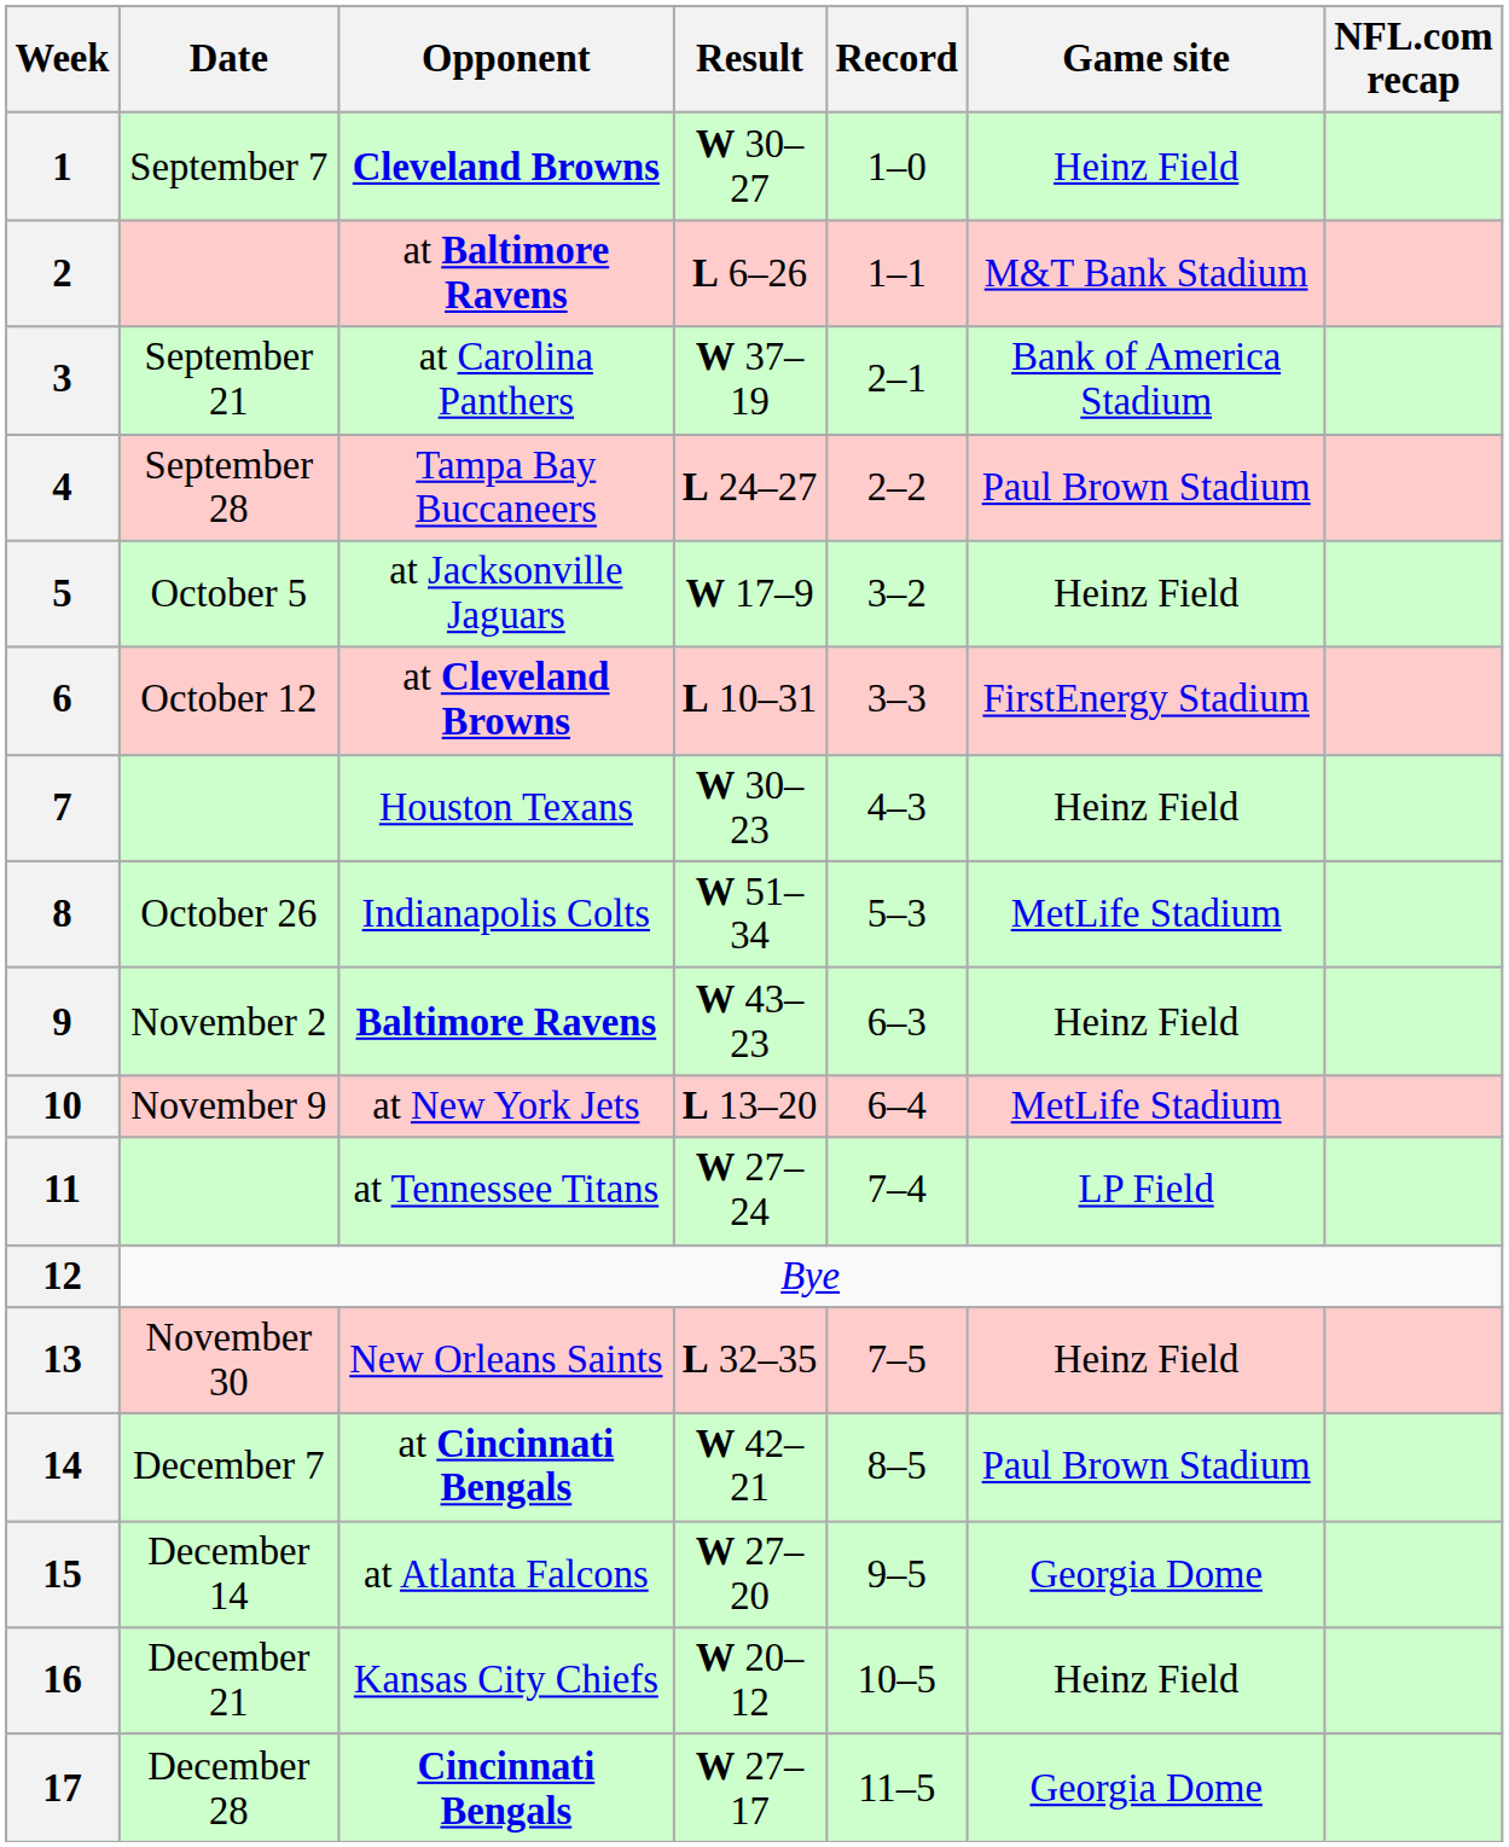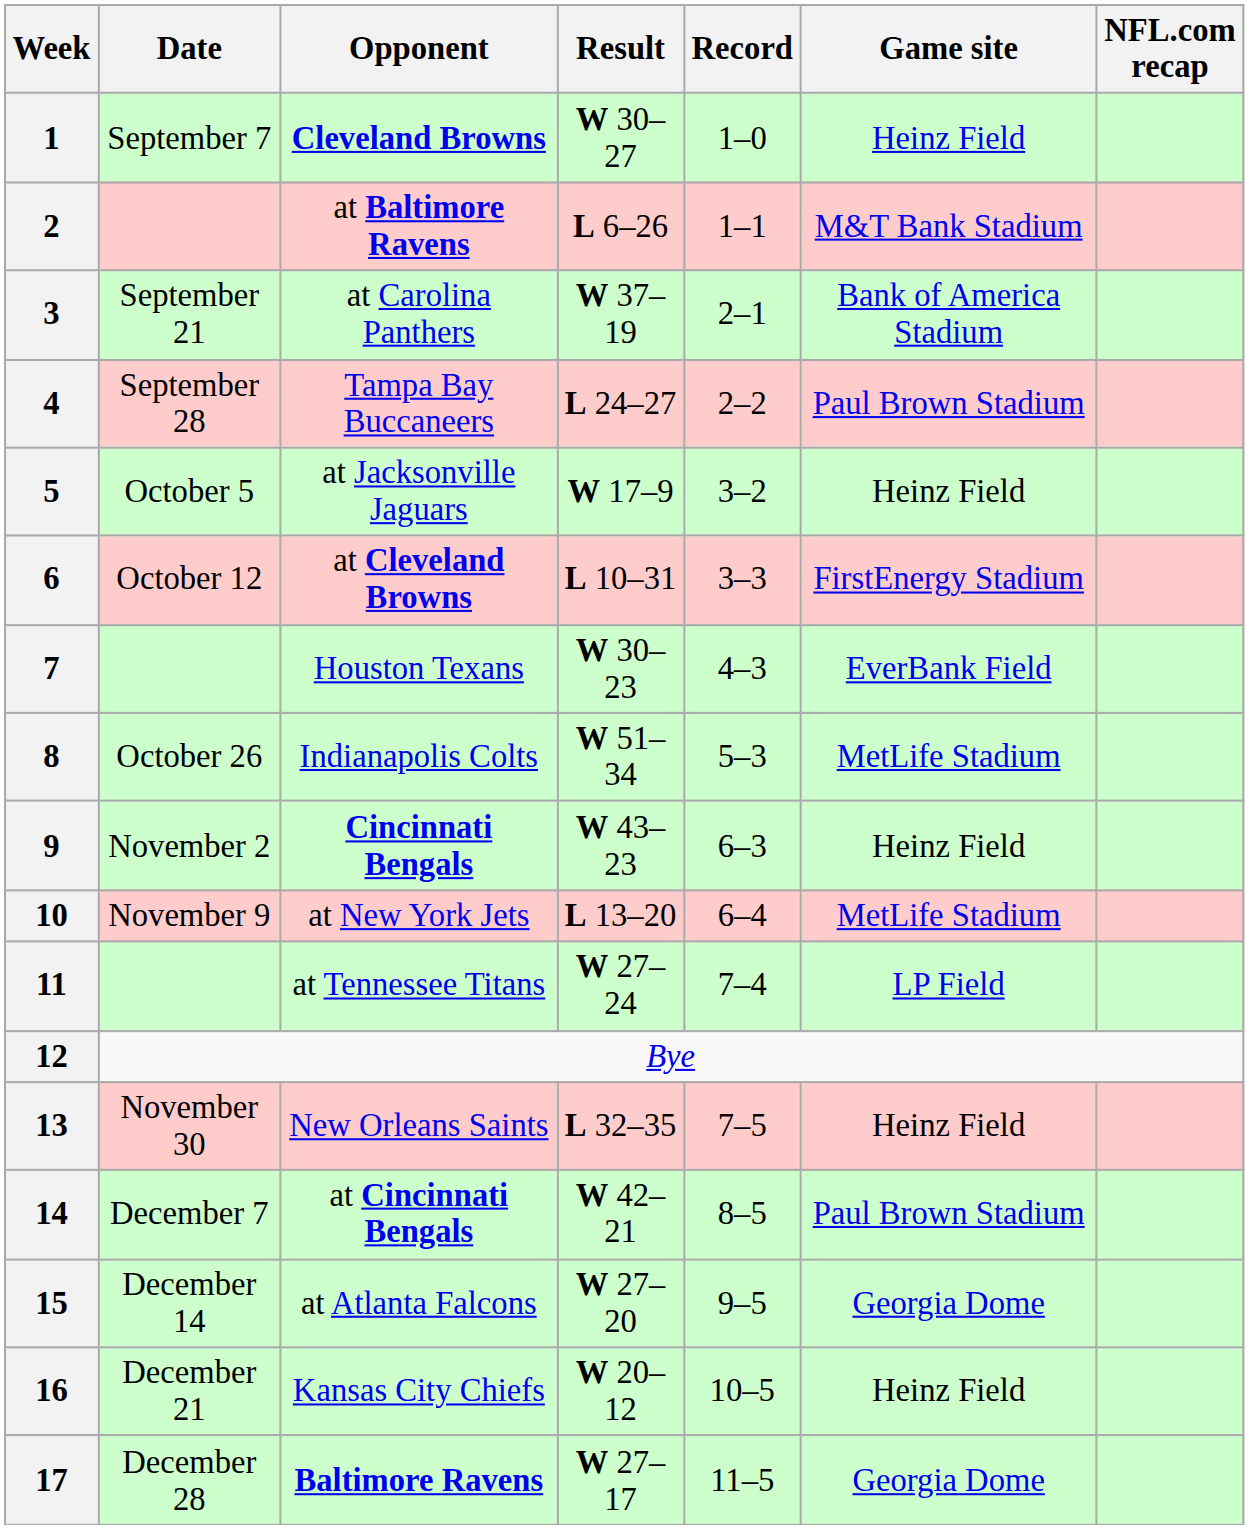7 | Game site: Heinz Field -> EverBank Field
9 | Opponent: Baltimore Ravens -> Cincinnati Bengals
17 | Opponent: Cincinnati Bengals -> Baltimore Ravens
